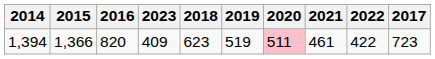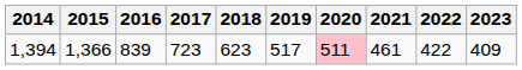columns swapped: 2017 <-> 2023
1,394 | 2016: 820 -> 839
1,394 | 2019: 519 -> 517
